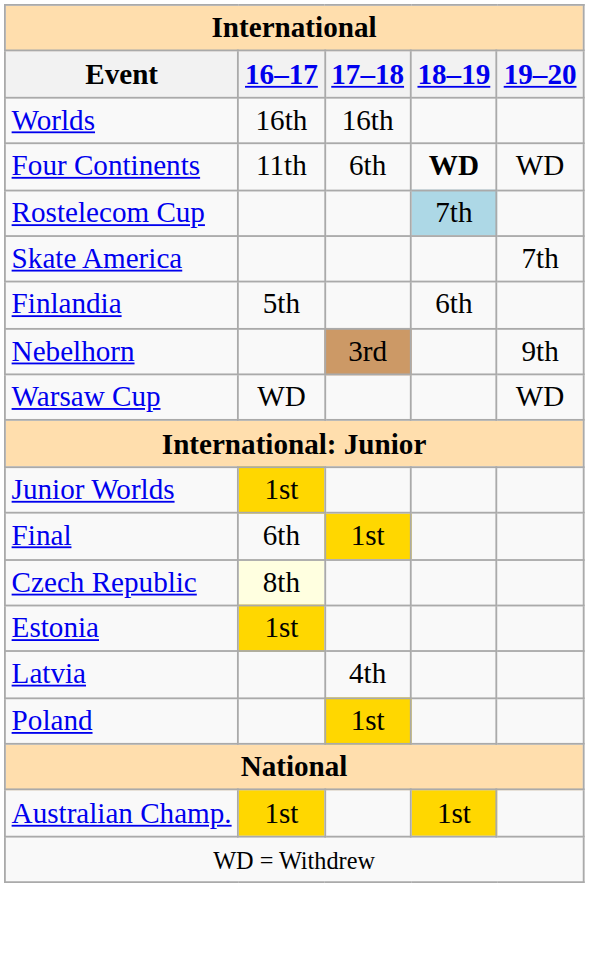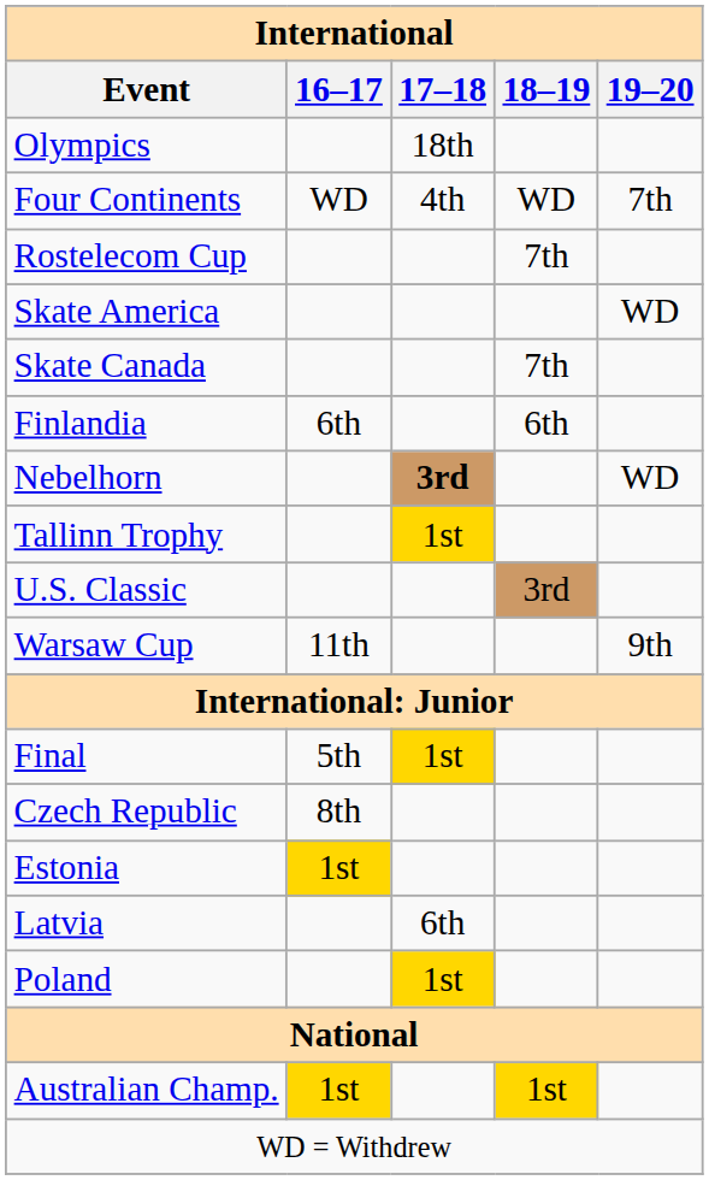+ row: Olympics | 18th
- row: Worlds | 16th | 16th
Four Continents | 16–17: 11th -> WD
Four Continents | 17–18: 6th -> 4th
Four Continents | 18–19: bold -> normal
Four Continents | 19–20: WD -> 7th
Rostelecom Cup | 18–19: lightblue background -> no background
Skate America | 19–20: 7th -> WD
+ row: Skate Canada | 7th
Finlandia | 16–17: 5th -> 6th
Nebelhorn | 17–18: normal -> bold
Nebelhorn | 19–20: 9th -> WD
+ row: Tallinn Trophy | 1st
+ row: U.S. Classic | 3rd
Warsaw Cup | 16–17: WD -> 11th
Warsaw Cup | 19–20: WD -> 9th
- row: Junior Worlds | 1st
Final | 16–17: 6th -> 5th
Czech Republic | 16–17: lightyellow background -> no background
Latvia | 17–18: 4th -> 6th
